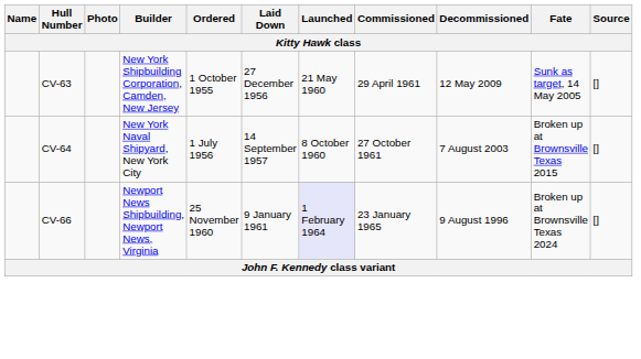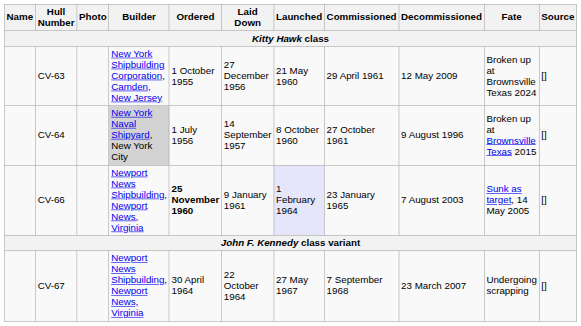CV-63 | Fate: Sunk as target, 14 May 2005 -> Broken up at Brownsville Texas 2024
CV-64 | Builder: no background -> lightgrey background
CV-64 | Decommissioned: 7 August 2003 -> 9 August 1996
CV-66 | Ordered: normal -> bold
CV-66 | Decommissioned: 9 August 1996 -> 7 August 2003
CV-66 | Fate: Broken up at Brownsville Texas 2024 -> Sunk as target, 14 May 2005
+ row: CV-67 | Newport News Shipbuilding, Newport News, Virginia | 30 April 1964 | 22 October 1964 | 27 May 1967 | 7 September 1968 | 23 March 2007 | Undergoing scrapping | []
